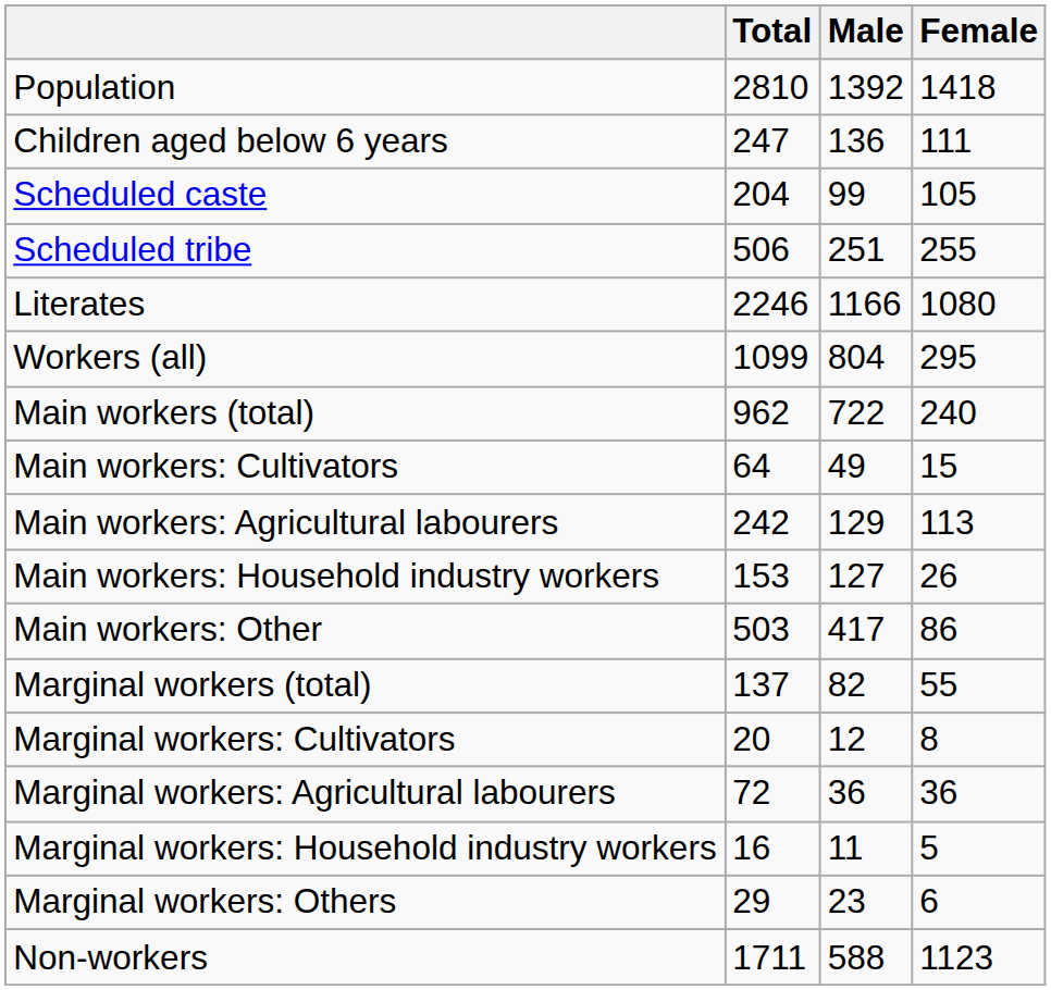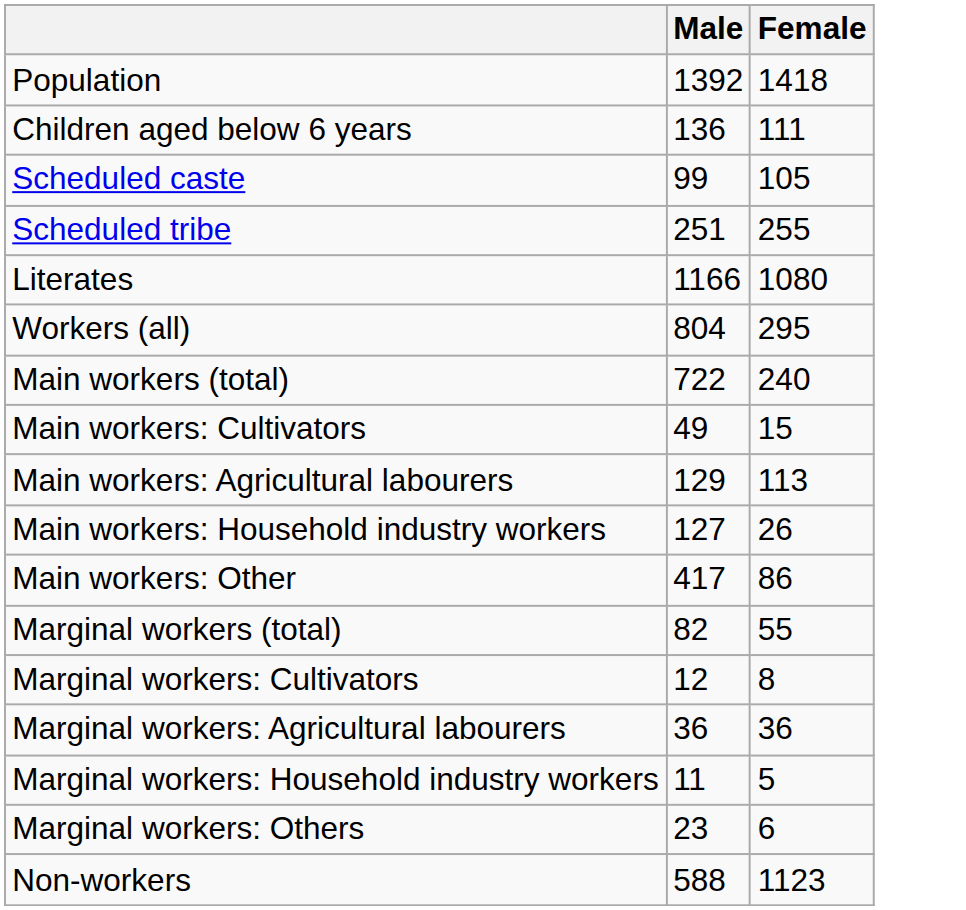- column: Total | 2810 | 247 | 204 | 506 | 2246 | 1099 | 962 | 64 | 242 | 153 | 503 | 137 | 20 | 72 | 16 | 29 | 1711
